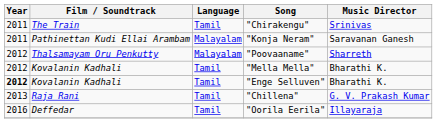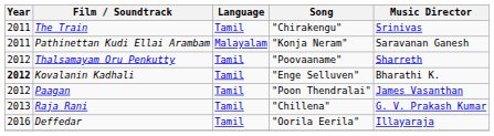"Poovaaname" | Language: Malayalam -> Tamil
- row: 2012 | Kovalanin Kadhali | Tamil | "Mella Mella" | Bharathi K.
+ row: 2012 | Paagan | Tamil | "Poon Thendralai" | James Vasanthan
